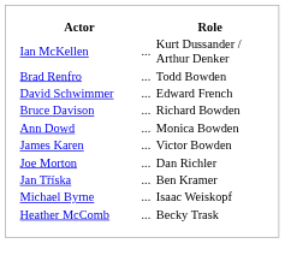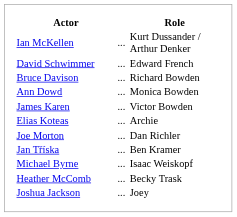- row: Brad Renfro | ... | Todd Bowden
+ row: Elias Koteas | ... | Archie
+ row: Joshua Jackson | ... | Joey
